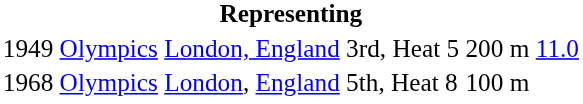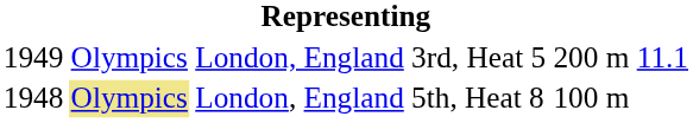3rd, Heat 5 | column 6: 11.0 -> 11.1
5th, Heat 8 | column 1: 1968 -> 1948
5th, Heat 8 | column 2: no background -> khaki background
